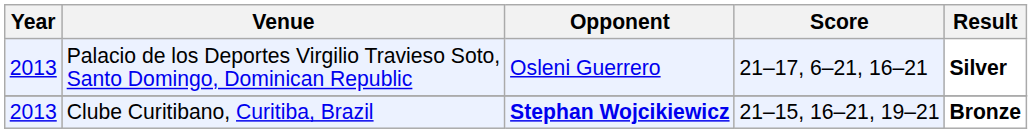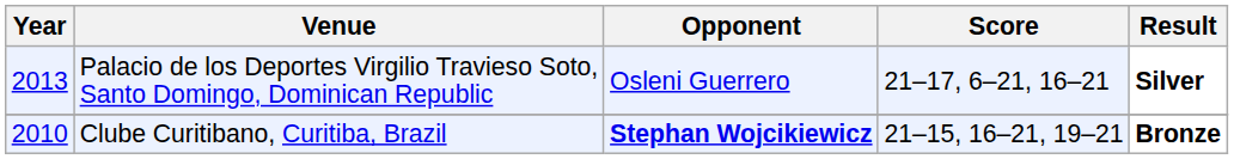Clube Curitibano, Curitiba, Brazil | Year: 2013 -> 2010
